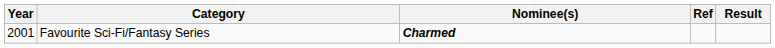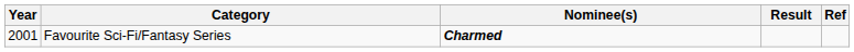columns swapped: Result <-> Ref
